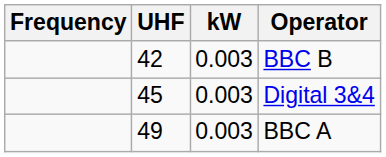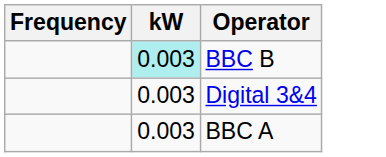- column: UHF | 42 | 45 | 49
BBC B | kW: no background -> paleturquoise background
